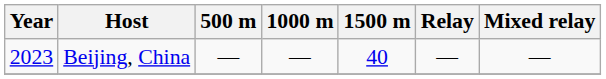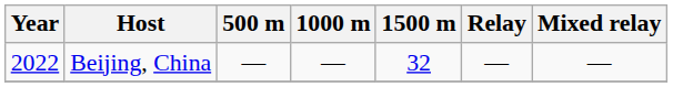Beijing, China | Year: 2023 -> 2022
Beijing, China | 1500 m: 40 -> 32
